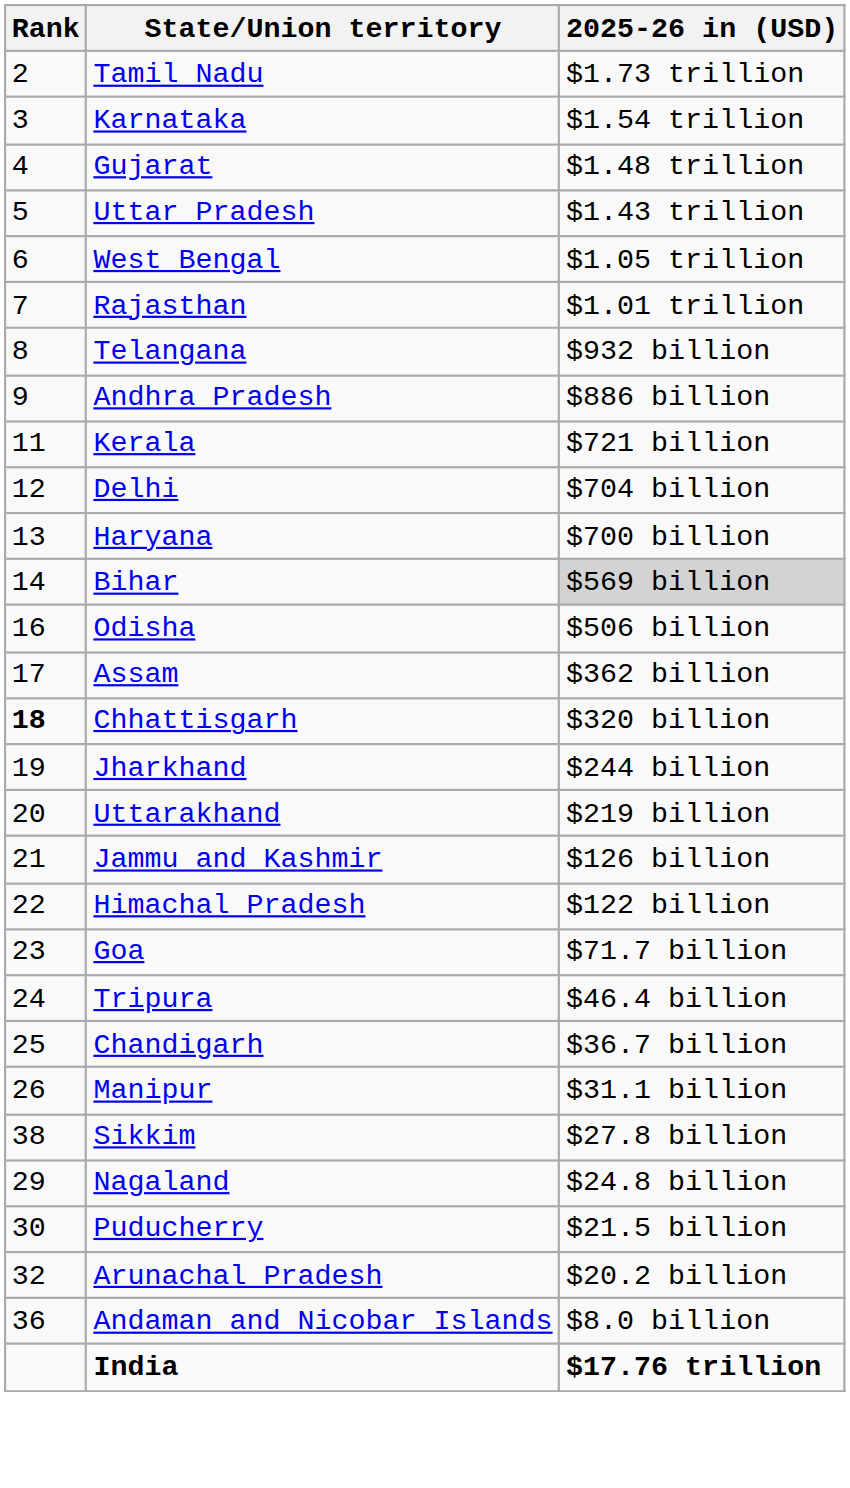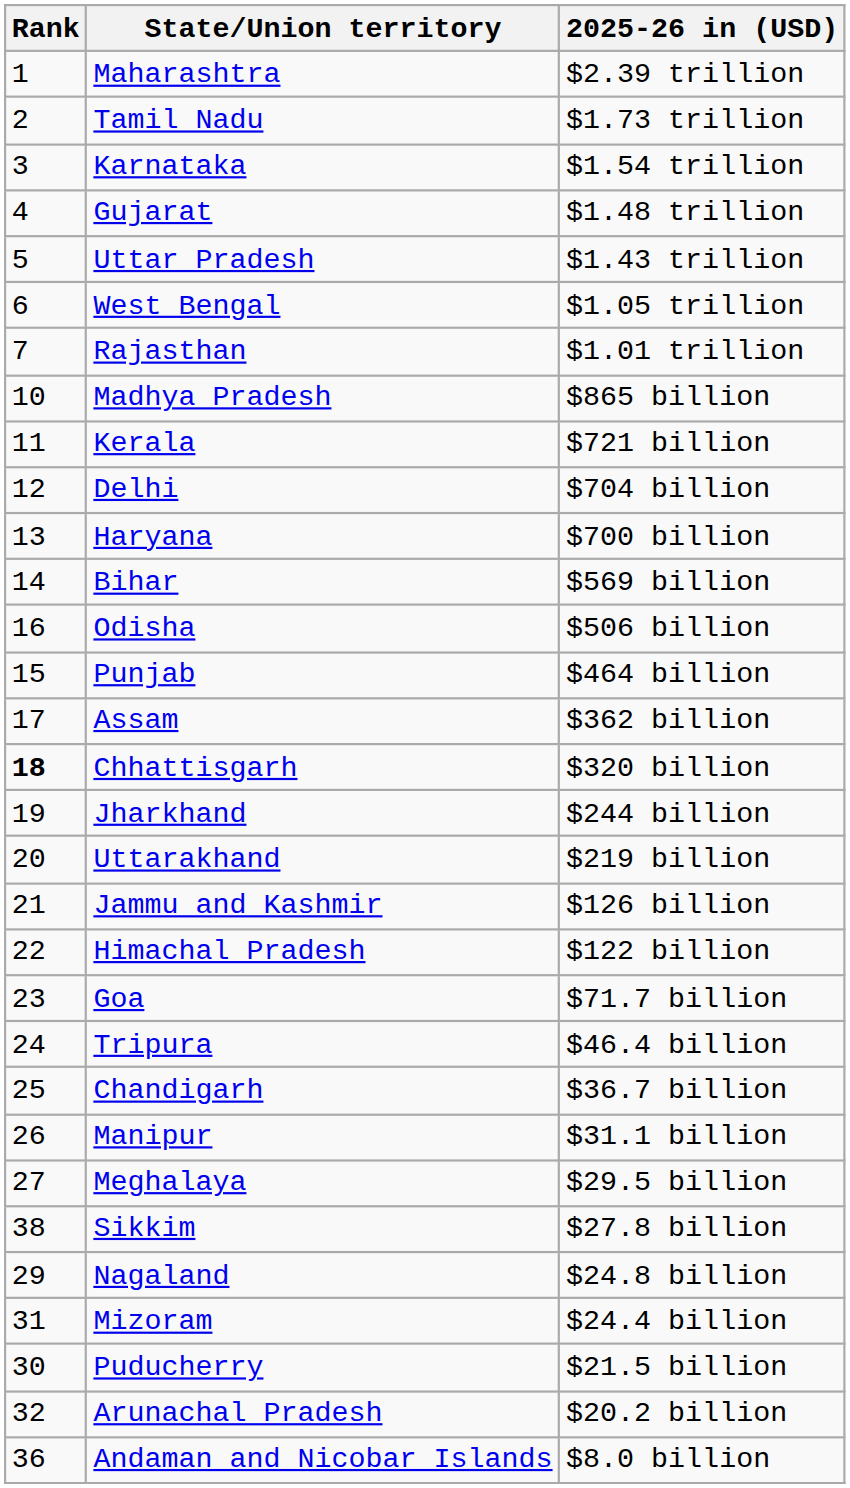+ row: 1 | Maharashtra | $2.39 trillion
- row: 8 | Telangana | $932 billion
- row: 9 | Andhra Pradesh | $886 billion
+ row: 10 | Madhya Pradesh | $865 billion
Bihar | 2025-26 in (USD): lightgrey background -> no background
+ row: 15 | Punjab | $464 billion
+ row: 27 | Meghalaya | $29.5 billion
+ row: 31 | Mizoram | $24.4 billion
- row: India | $17.76 trillion
